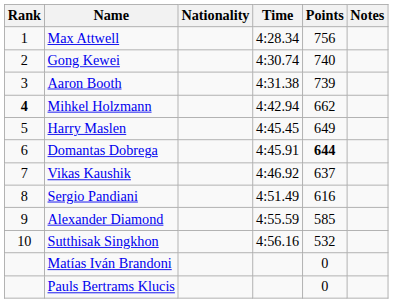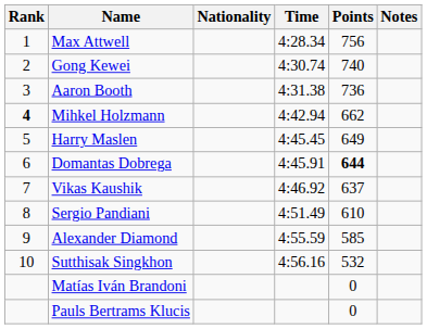Aaron Booth | Points: 739 -> 736
Sergio Pandiani | Points: 616 -> 610
